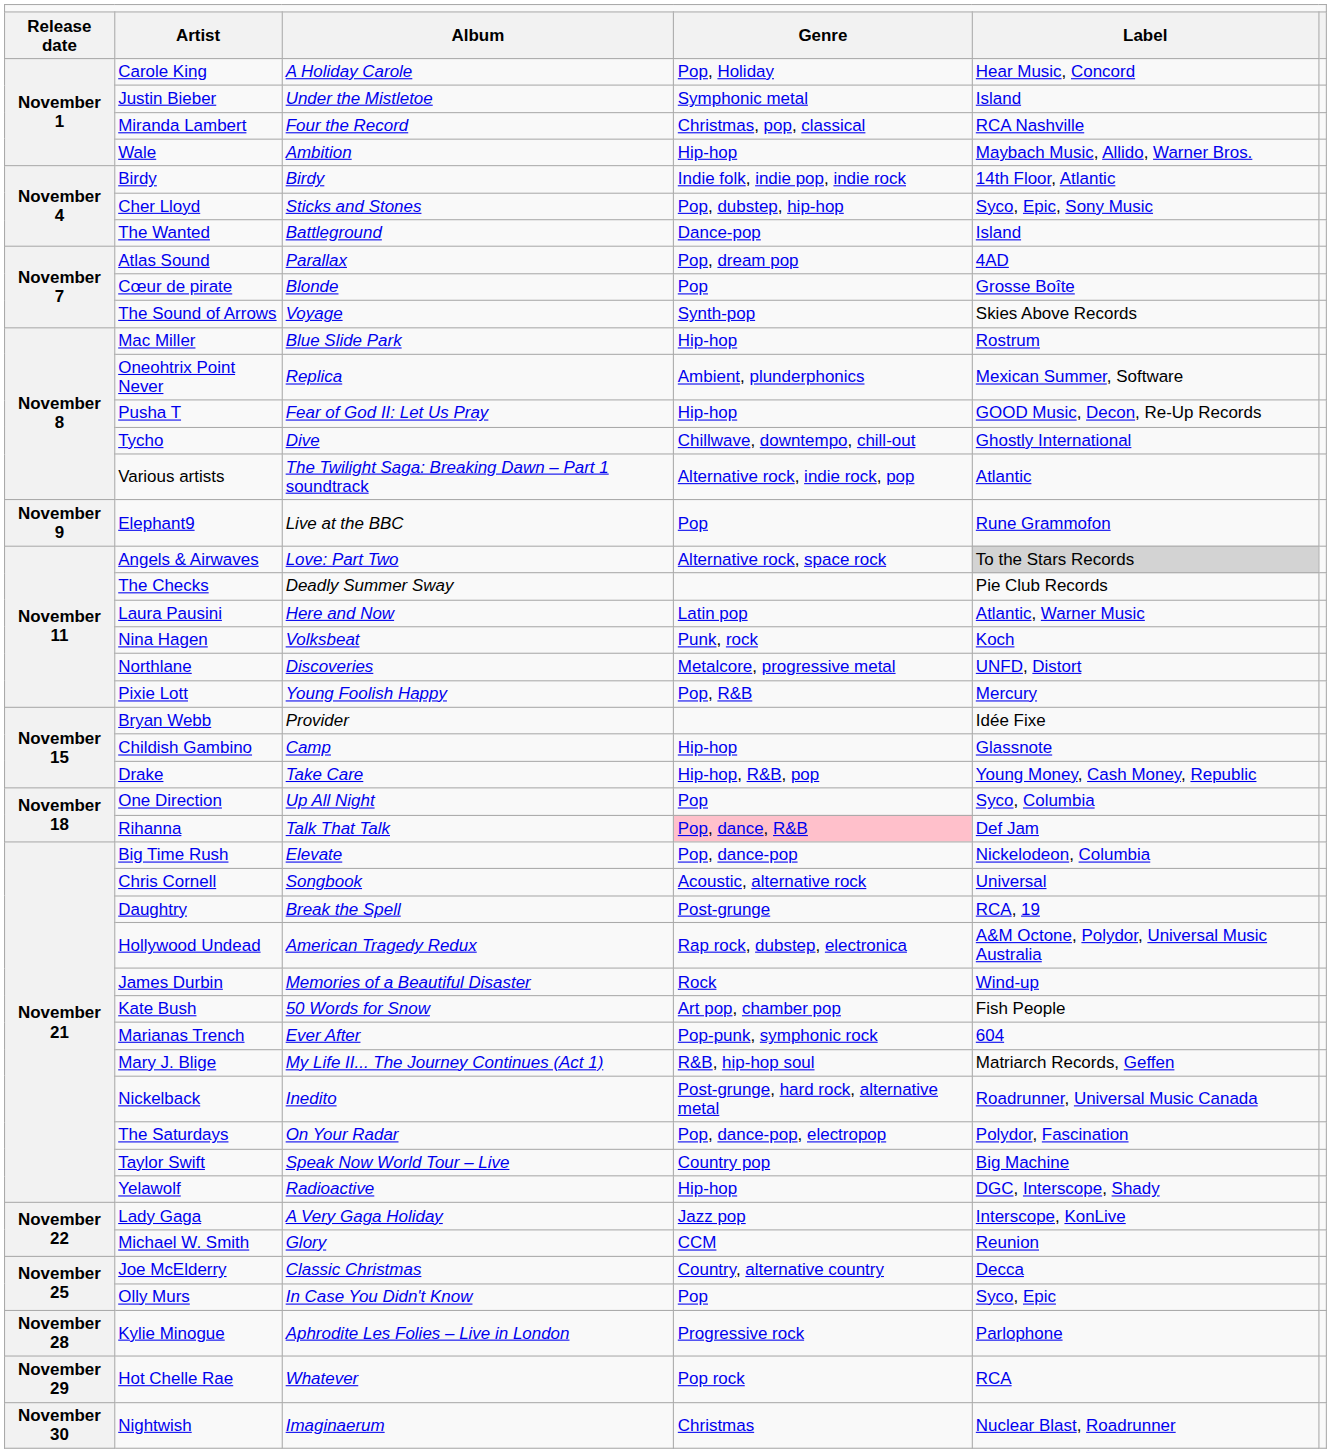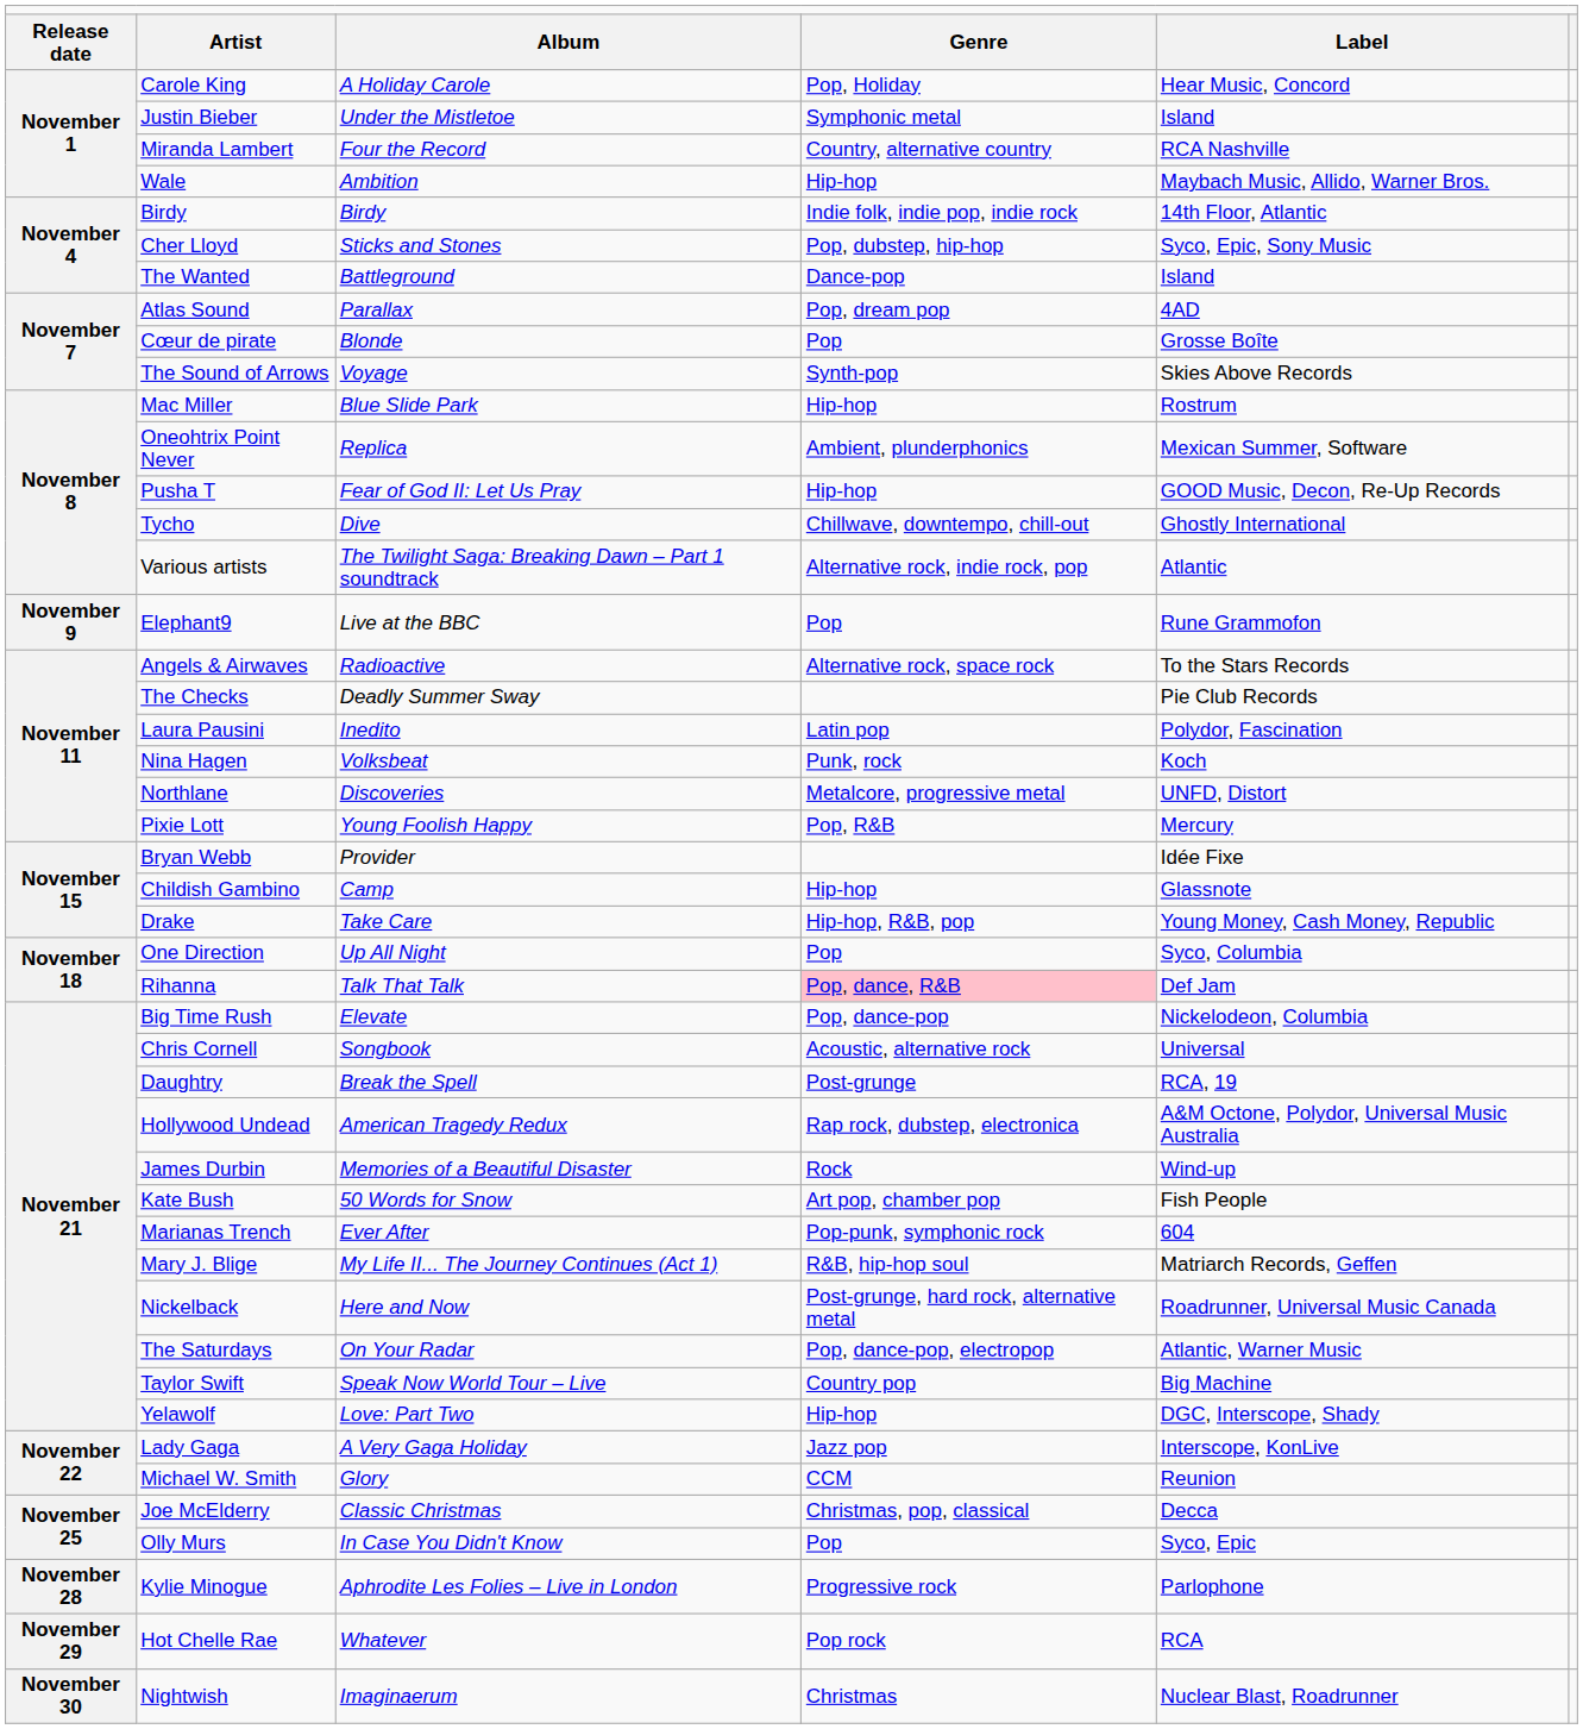Miranda Lambert | column 4: Christmas, pop, classical -> Country, alternative country
Angels & Airwaves | column 3: Love: Part Two -> Radioactive
Angels & Airwaves | column 5: lightgrey background -> no background
Laura Pausini | column 3: Here and Now -> Inedito
Laura Pausini | column 5: Atlantic, Warner Music -> Polydor, Fascination
Nickelback | column 3: Inedito -> Here and Now
The Saturdays | column 5: Polydor, Fascination -> Atlantic, Warner Music
Yelawolf | column 3: Radioactive -> Love: Part Two
Joe McElderry | column 4: Country, alternative country -> Christmas, pop, classical
